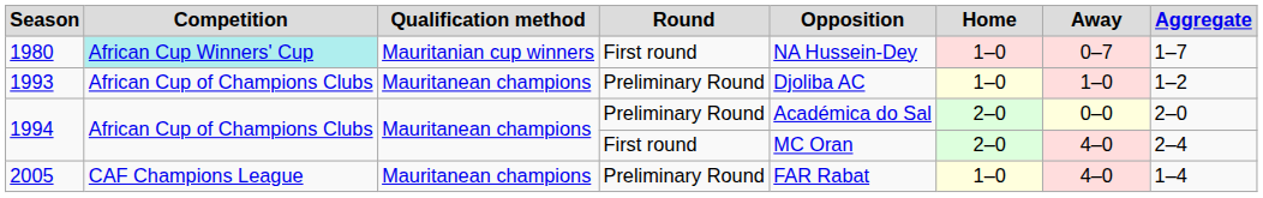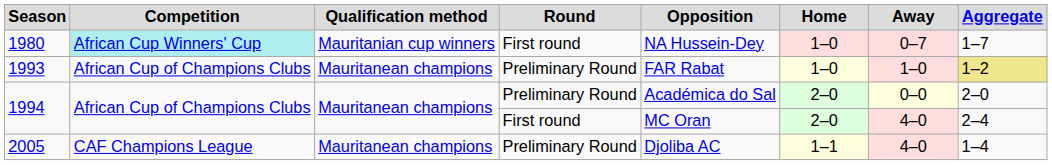1993 | Opposition: Djoliba AC -> FAR Rabat
1993 | Aggregate: no background -> khaki background
2005 | Opposition: FAR Rabat -> Djoliba AC
2005 | Home: 1–0 -> 1–1
